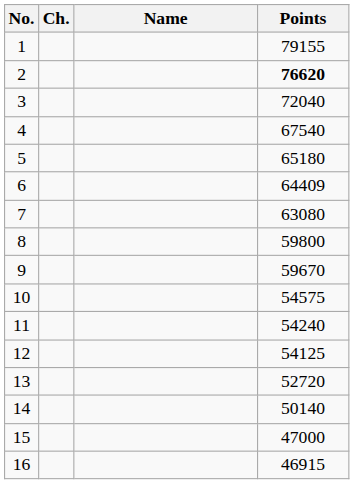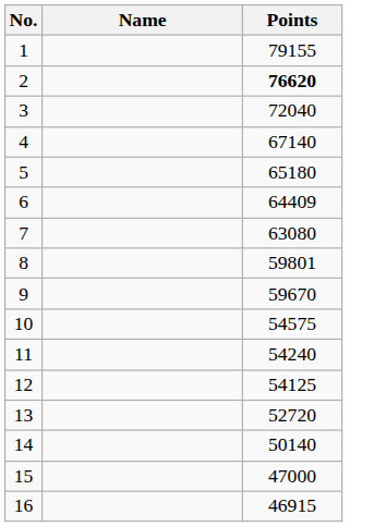- column: Ch.
4 | Points: 67540 -> 67140
8 | Points: 59800 -> 59801
